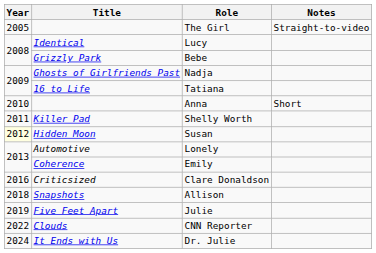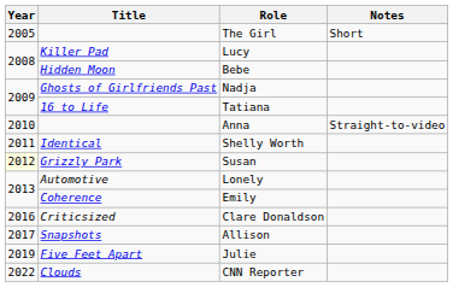The Girl | Notes: Straight-to-video -> Short
Lucy | Title: Identical -> Killer Pad
Bebe | Title: Grizzly Park -> Hidden Moon
Anna | Notes: Short -> Straight-to-video
Shelly Worth | Title: Killer Pad -> Identical
Susan | Title: Hidden Moon -> Grizzly Park
Allison | Year: 2018 -> 2017
- row: 2024 | It Ends with Us | Dr. Julie
